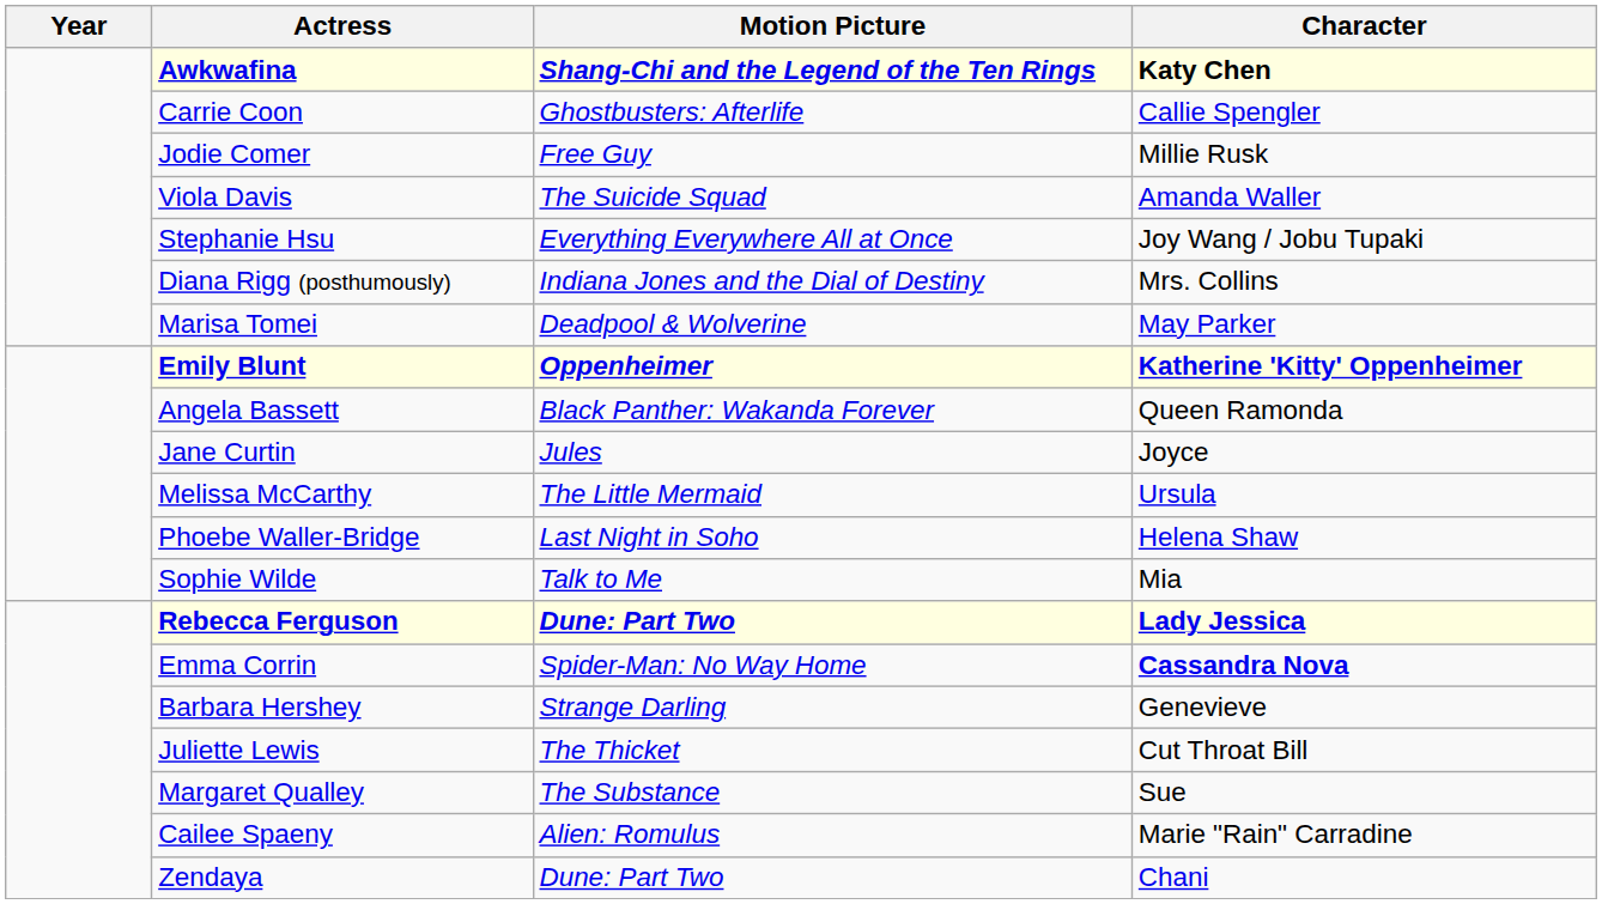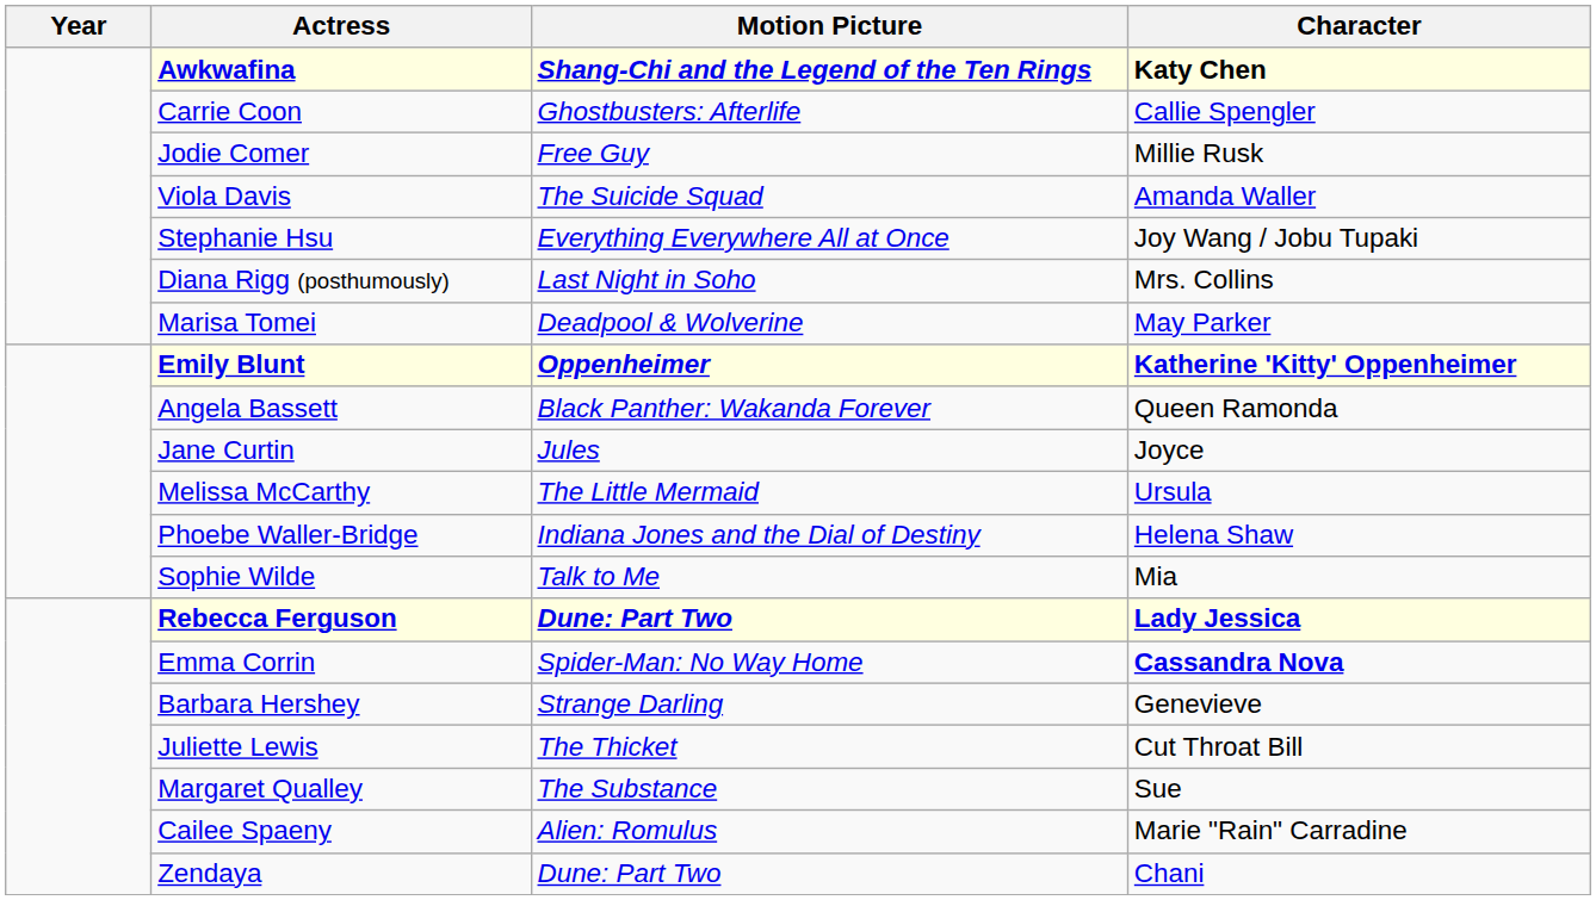Diana Rigg (posthumously) | Motion Picture: Indiana Jones and the Dial of Destiny -> Last Night in Soho
Phoebe Waller-Bridge | Motion Picture: Last Night in Soho -> Indiana Jones and the Dial of Destiny
